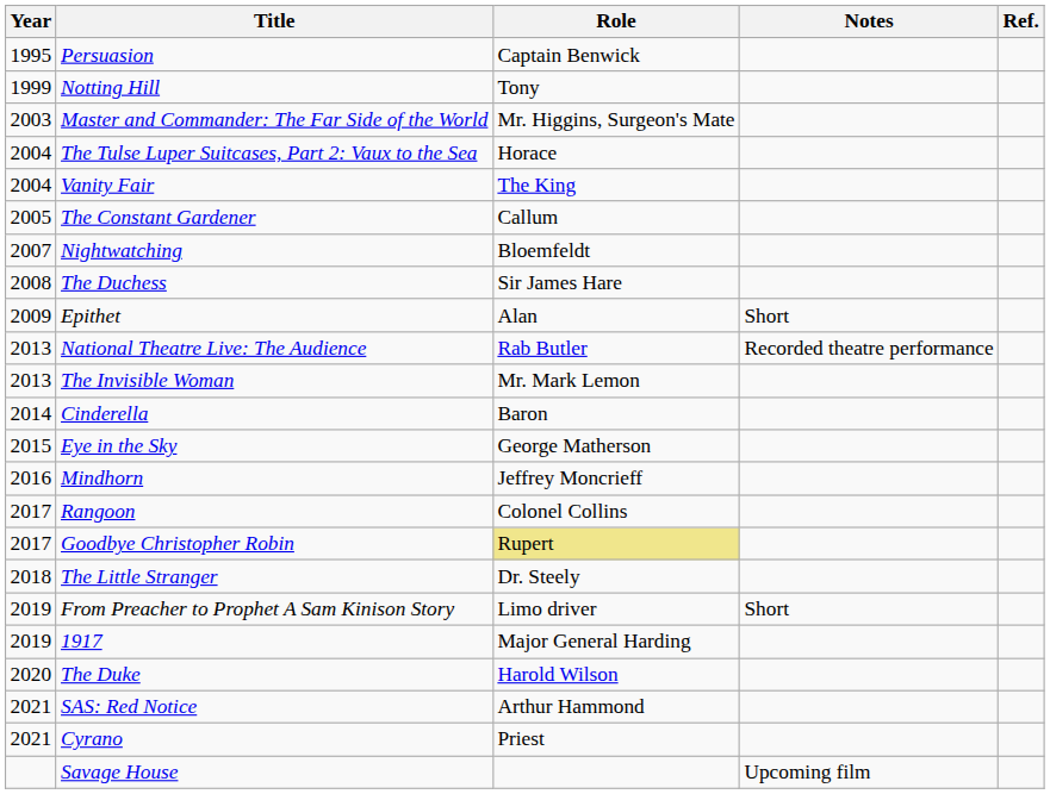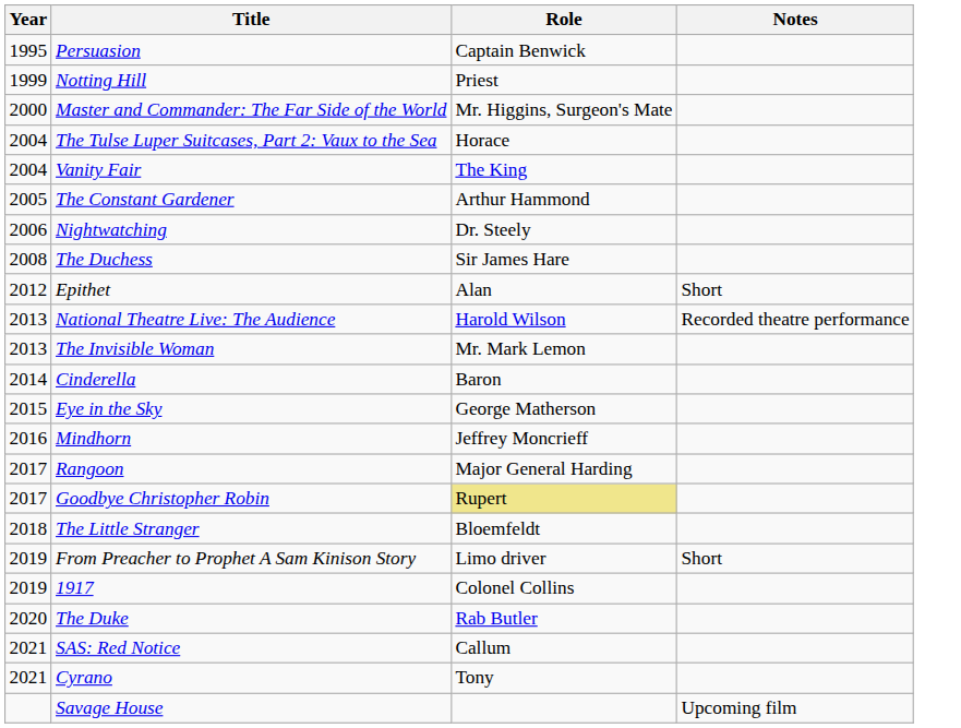- column: Ref.
Notting Hill | Role: Tony -> Priest
Master and Commander: The Far Side of the World | Year: 2003 -> 2000
The Constant Gardener | Role: Callum -> Arthur Hammond
Nightwatching | Year: 2007 -> 2006
Nightwatching | Role: Bloemfeldt -> Dr. Steely
Epithet | Year: 2009 -> 2012
National Theatre Live: The Audience | Role: Rab Butler -> Harold Wilson
Rangoon | Role: Colonel Collins -> Major General Harding
The Little Stranger | Role: Dr. Steely -> Bloemfeldt
1917 | Role: Major General Harding -> Colonel Collins
The Duke | Role: Harold Wilson -> Rab Butler
SAS: Red Notice | Role: Arthur Hammond -> Callum
Cyrano | Role: Priest -> Tony
